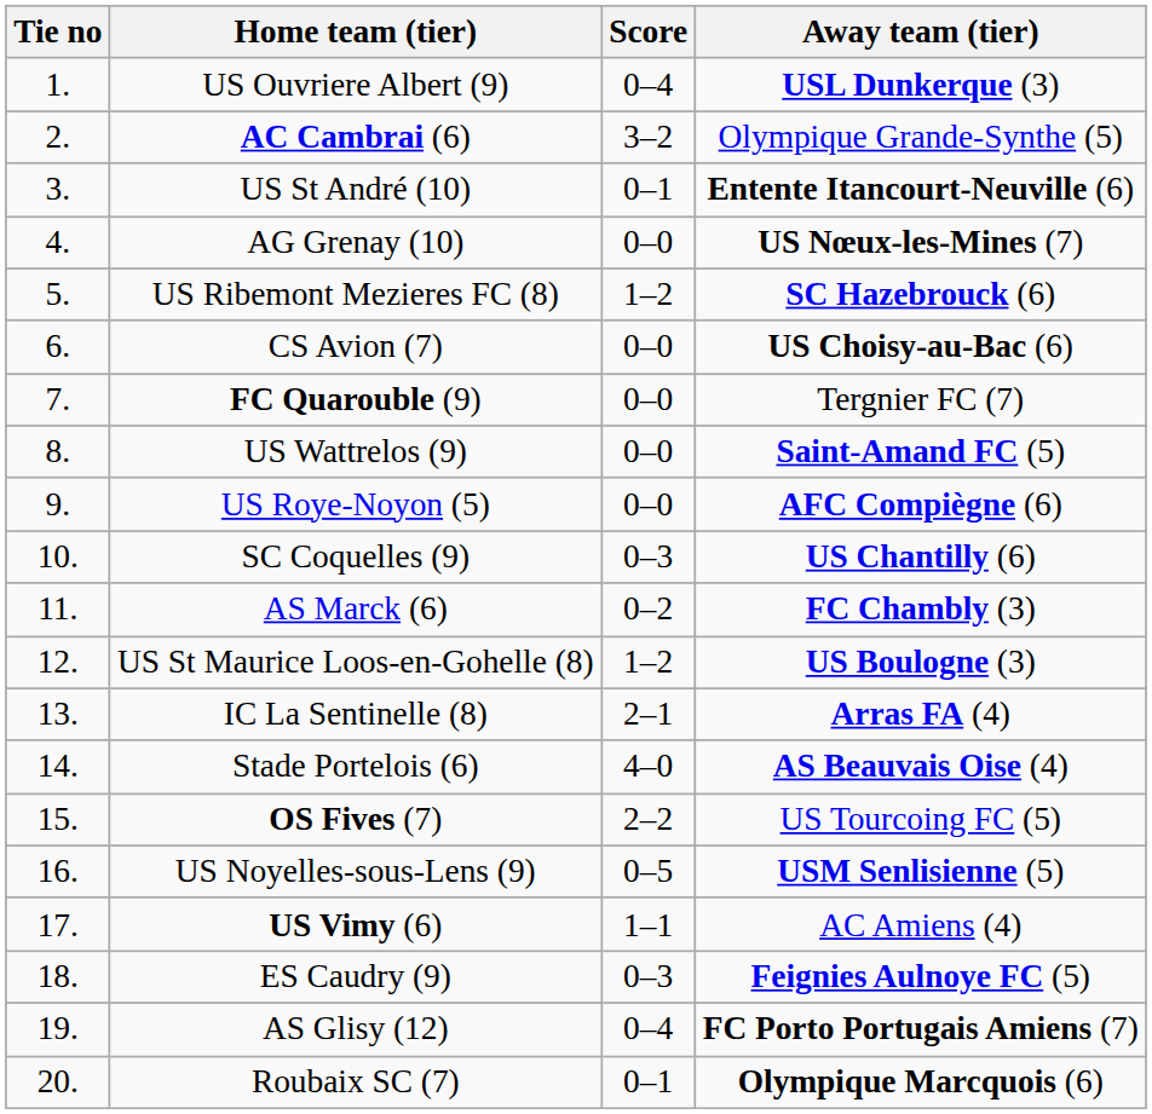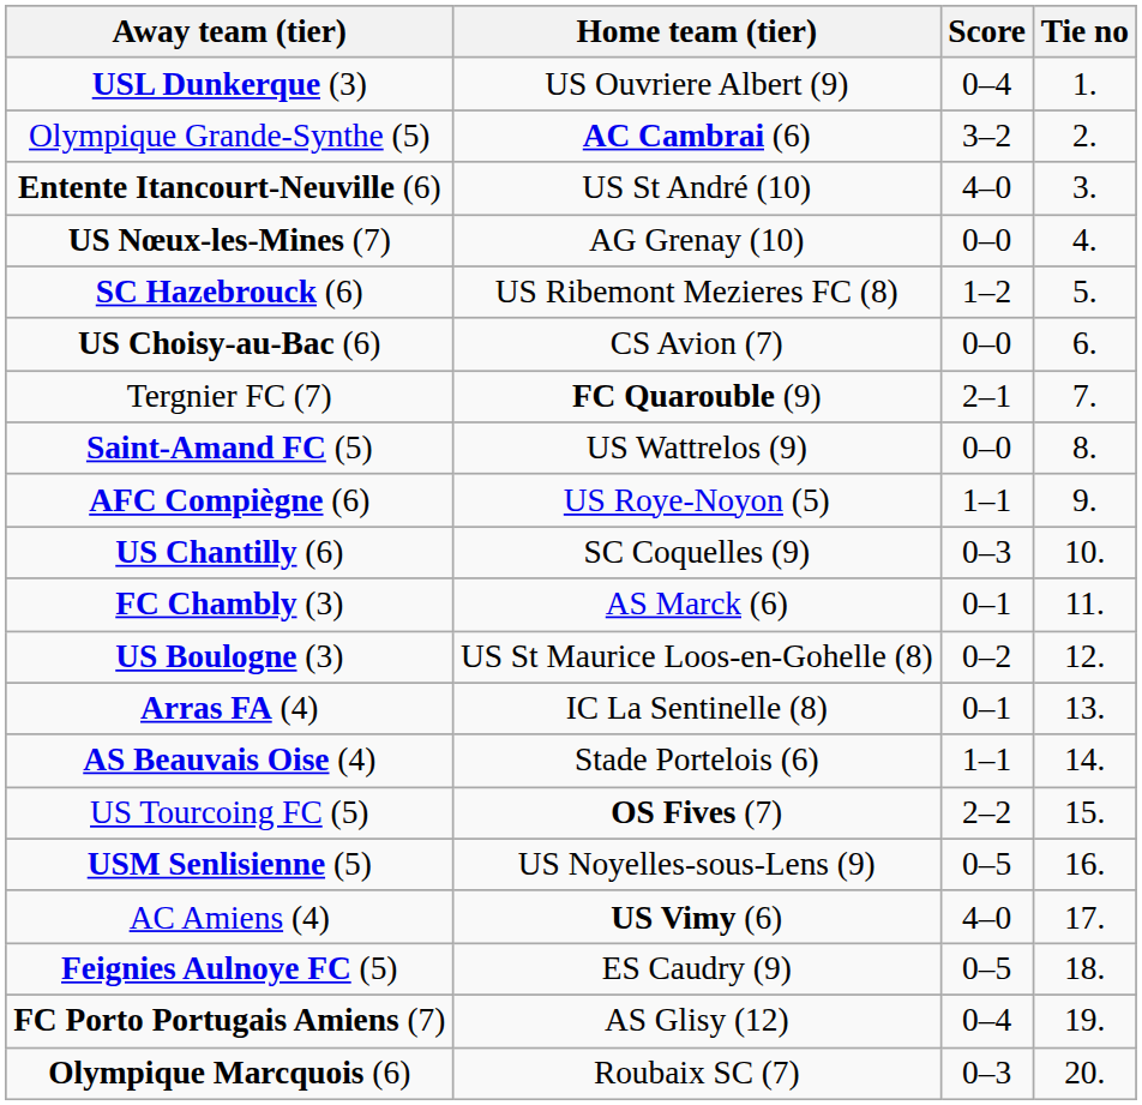columns swapped: Tie no <-> Away team (tier)
US St André (10) | Score: 0–1 -> 4–0
FC Quarouble (9) | Score: 0–0 -> 2–1
US Roye-Noyon (5) | Score: 0–0 -> 1–1
AS Marck (6) | Score: 0–2 -> 0–1
US St Maurice Loos-en-Gohelle (8) | Score: 1–2 -> 0–2
IC La Sentinelle (8) | Score: 2–1 -> 0–1
Stade Portelois (6) | Score: 4–0 -> 1–1
US Vimy (6) | Score: 1–1 -> 4–0
ES Caudry (9) | Score: 0–3 -> 0–5
Roubaix SC (7) | Score: 0–1 -> 0–3
